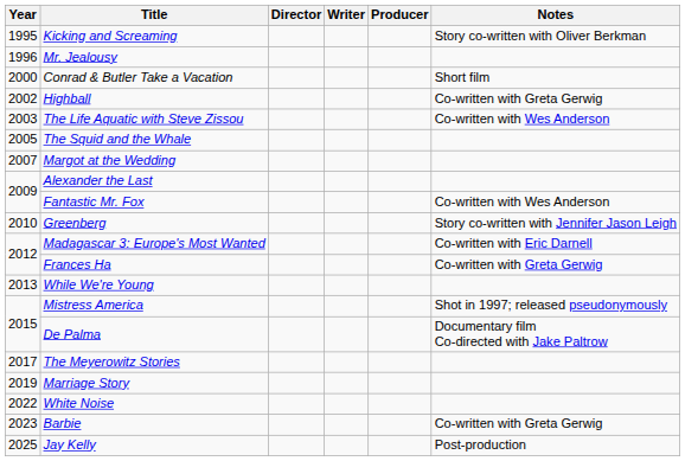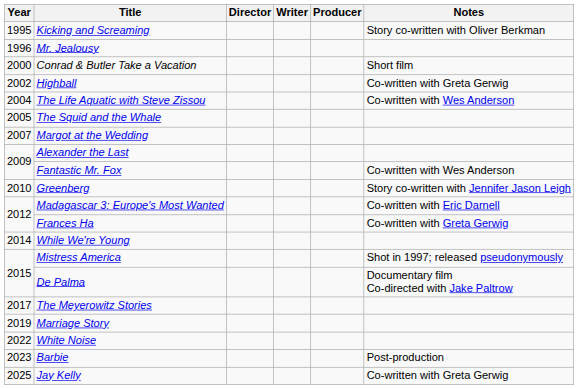The Life Aquatic with Steve Zissou | Year: 2003 -> 2004
While We're Young | Year: 2013 -> 2014
Barbie | Notes: Co-written with Greta Gerwig -> Post-production
Jay Kelly | Notes: Post-production -> Co-written with Greta Gerwig
